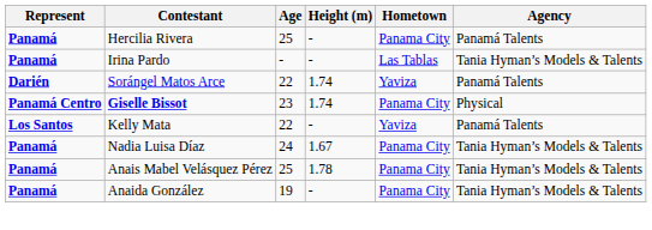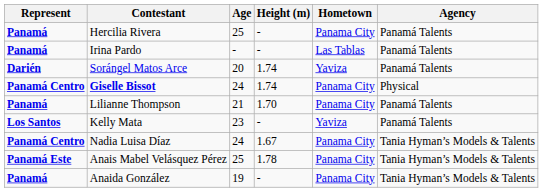Irina Pardo | Agency: Tania Hyman’s Models & Talents -> Panamá Talents
Sorángel Matos Arce | Age: 22 -> 20
Giselle Bissot | Age: 23 -> 24
+ row: Panamá | Lilianne Thompson | 21 | 1.70 | Panama City | Panamá Talents
Kelly Mata | Age: 22 -> 23
Nadia Luisa Díaz | Represent: Panamá -> Panamá Centro
Anais Mabel Velásquez Pérez | Represent: Panamá -> Panamá Este
